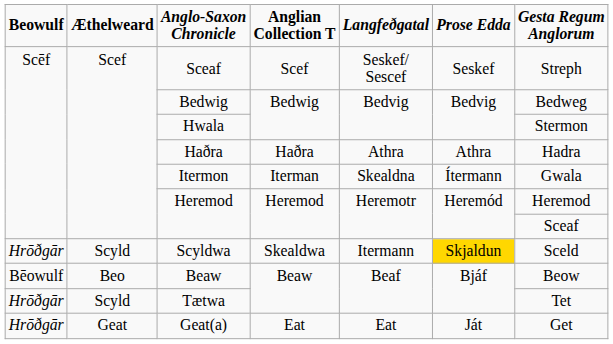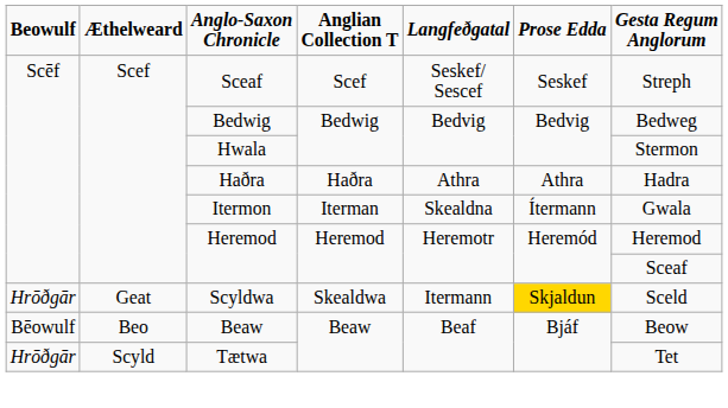Scyldwa | Æthelweard: Scyld -> Geat
- row: Hrōðgār | Geat | Geat(a) | Eat | Eat | Ját | Get
